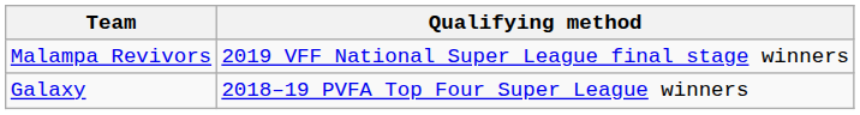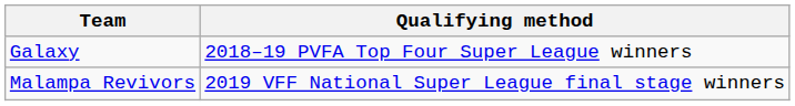rows swapped: Malampa Revivors <-> Galaxy
